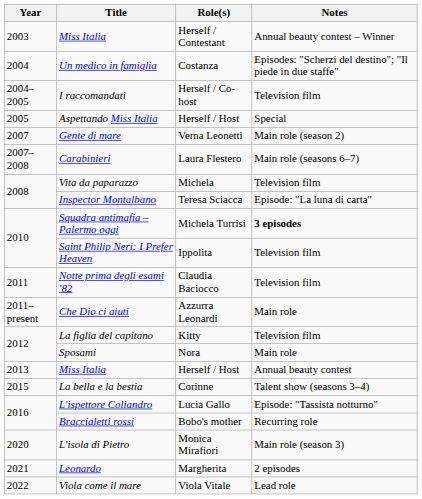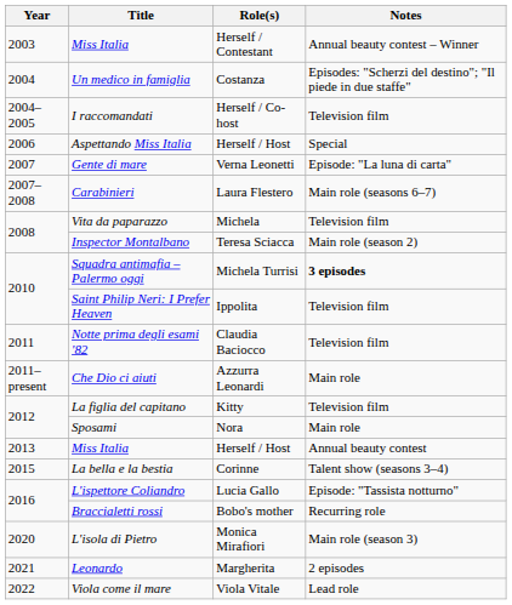Aspettando Miss Italia | Year: 2005 -> 2006
Gente di mare | Notes: Main role (season 2) -> Episode: "La luna di carta"
Inspector Montalbano | Notes: Episode: "La luna di carta" -> Main role (season 2)
